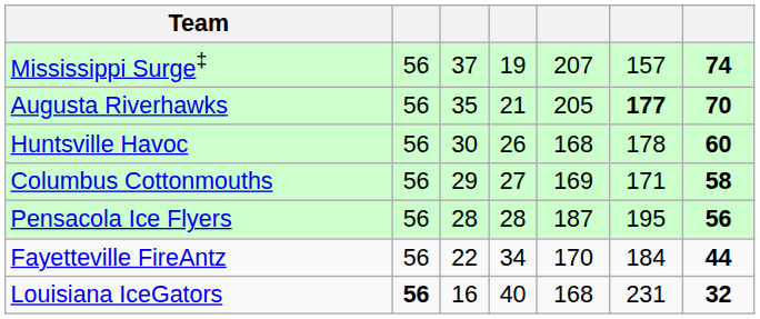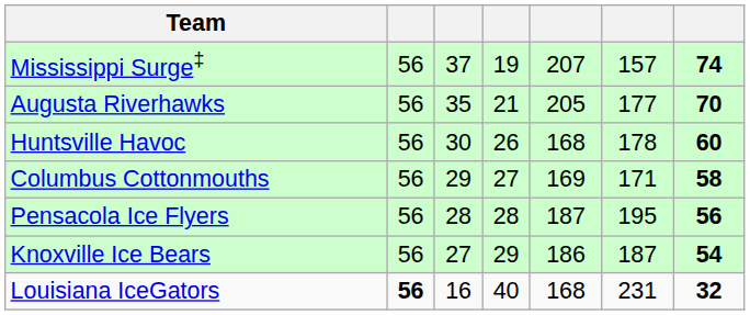Augusta Riverhawks | column 6: bold -> normal
+ row: Knoxville Ice Bears | 56 | 27 | 29 | 186 | 187 | 54
- row: Fayetteville FireAntz | 56 | 22 | 34 | 170 | 184 | 44
